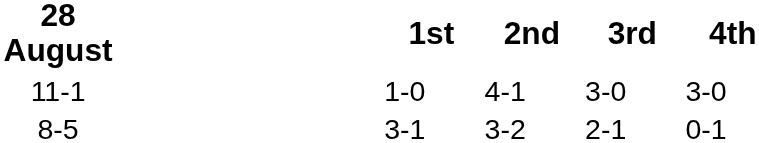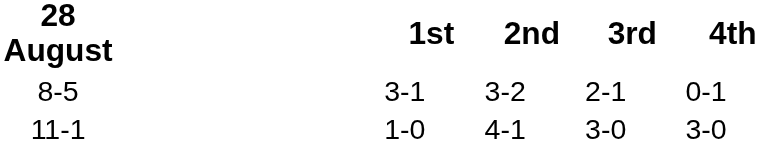rows swapped: 11-1 <-> 8-5
